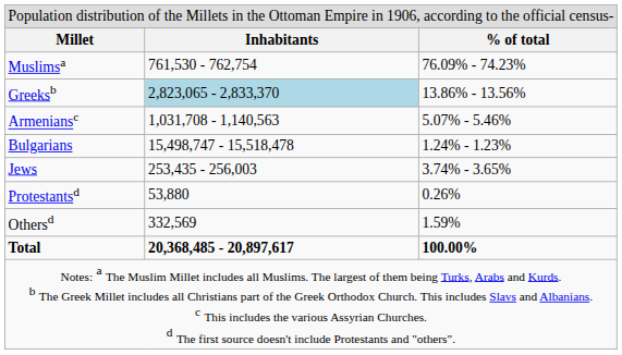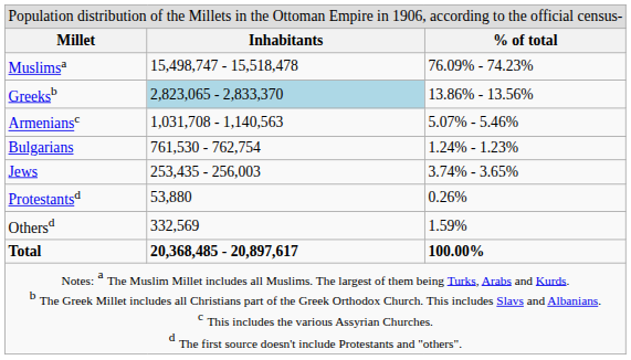Muslimsa | column 2: 761,530 - 762,754 -> 15,498,747 - 15,518,478
Bulgarians | column 2: 15,498,747 - 15,518,478 -> 761,530 - 762,754
